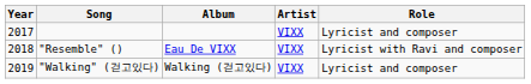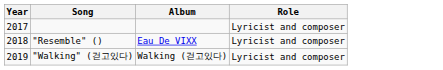- column: Artist | VIXX | VIXX | VIXX
"Resemble" () | Role: Lyricist with Ravi and composer -> Lyricist and composer
